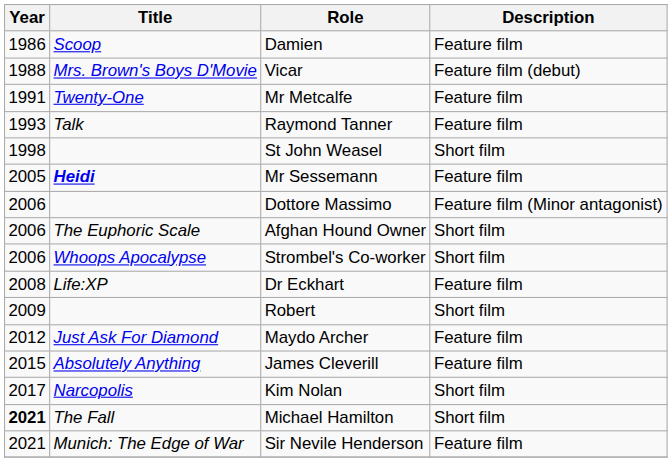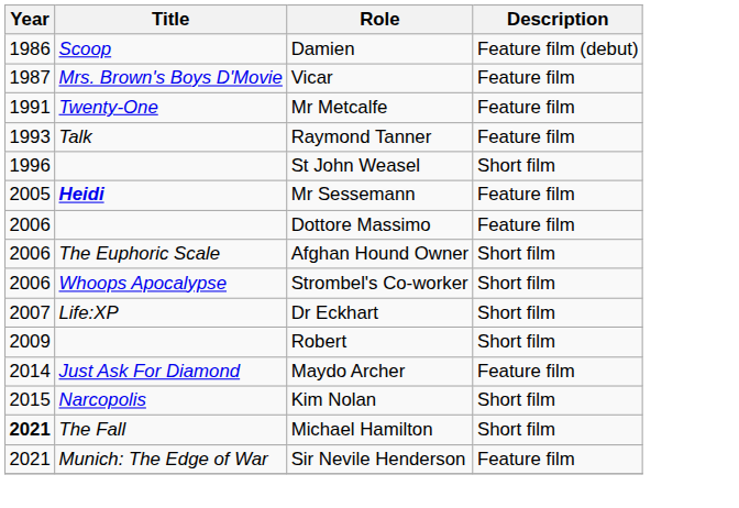Damien | Description: Feature film -> Feature film (debut)
Vicar | Year: 1988 -> 1987
Vicar | Description: Feature film (debut) -> Feature film
St John Weasel | Year: 1998 -> 1996
Dottore Massimo | Description: Feature film (Minor antagonist) -> Feature film
Dr Eckhart | Year: 2008 -> 2007
Dr Eckhart | Description: Feature film -> Short film
Maydo Archer | Year: 2012 -> 2014
- row: 2015 | Absolutely Anything | James Cleverill | Feature film
Kim Nolan | Year: 2017 -> 2015
